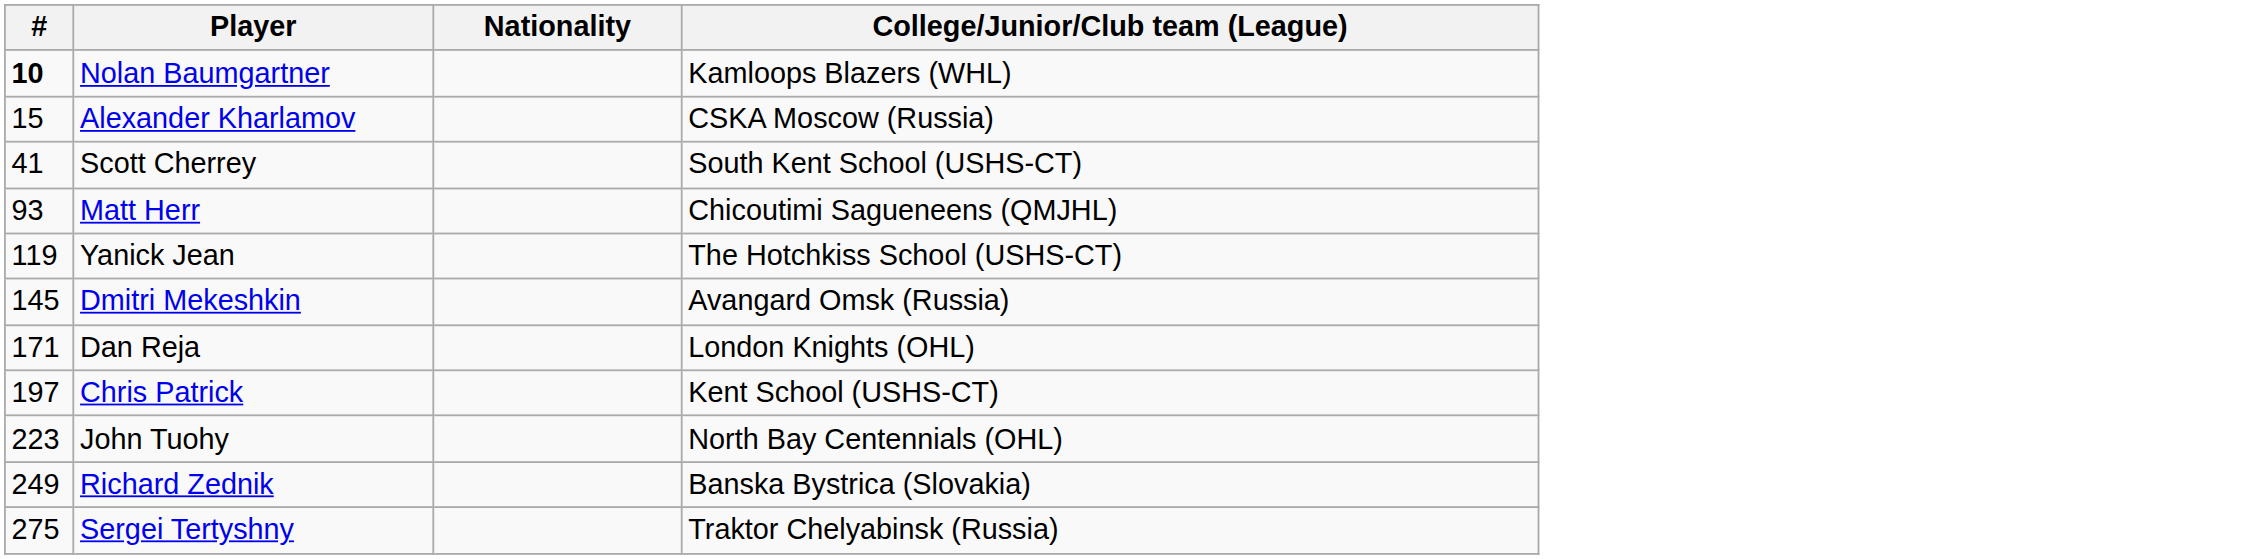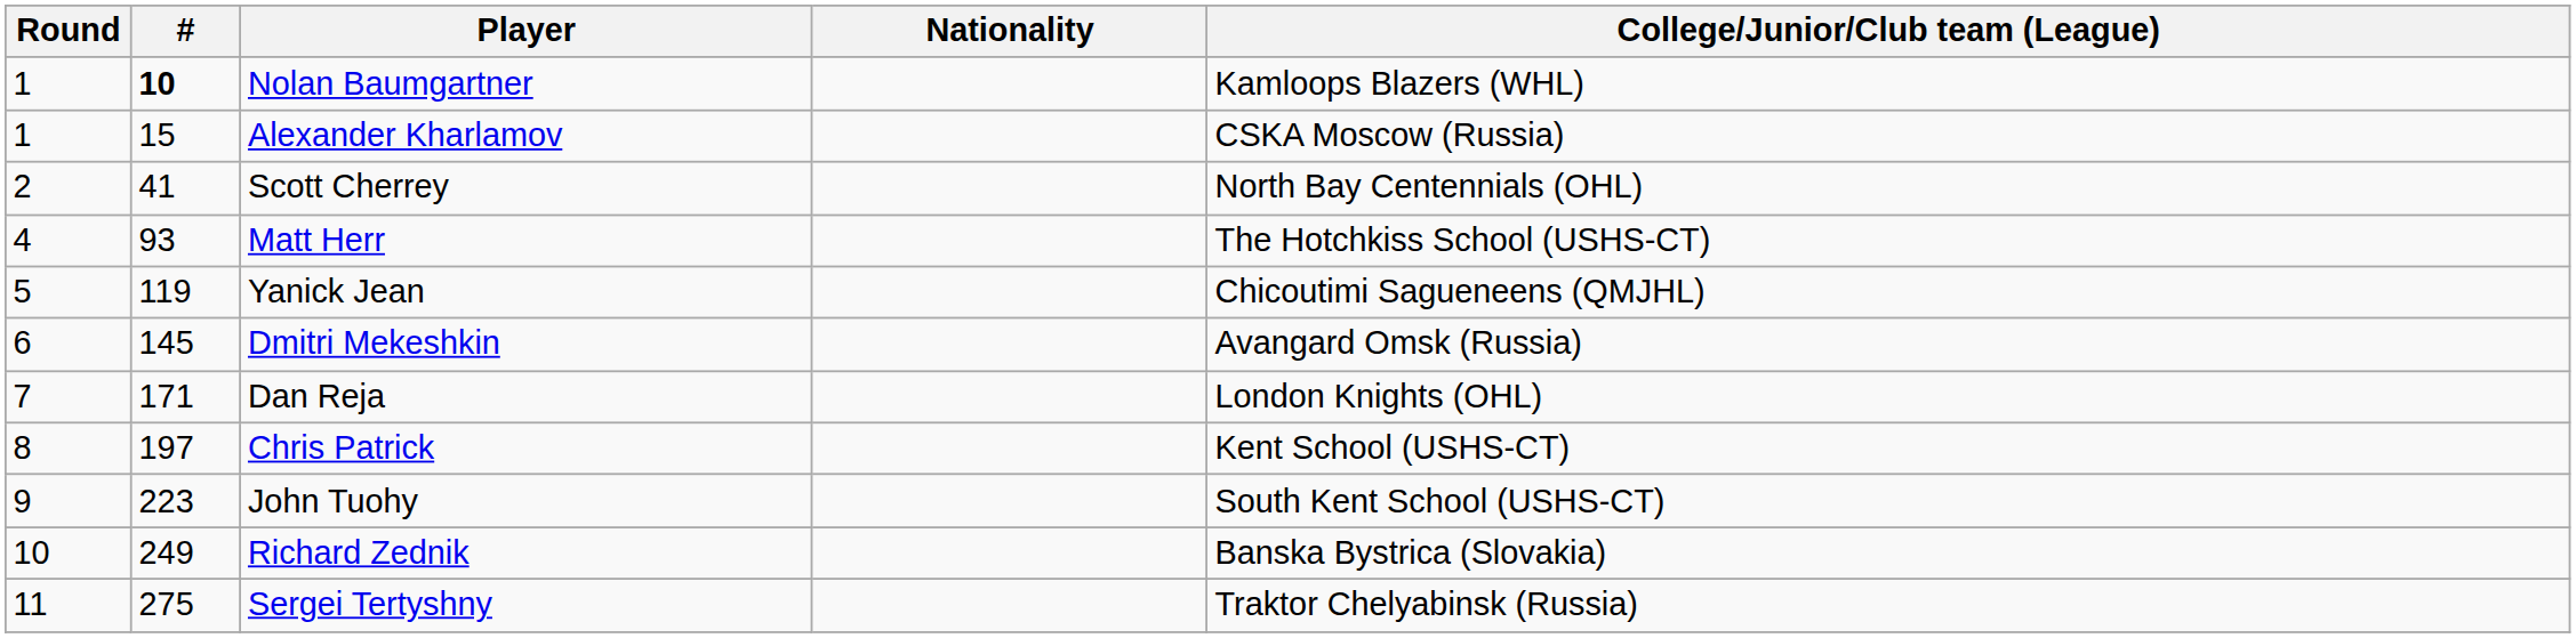+ column: Round | 1 | 1 | 2 | 4 | 5 | 6 | 7 | 8 | 9 | 10 | 11
Scott Cherrey | College/Junior/Club team (League): South Kent School (USHS-CT) -> North Bay Centennials (OHL)
Matt Herr | College/Junior/Club team (League): Chicoutimi Sagueneens (QMJHL) -> The Hotchkiss School (USHS-CT)
Yanick Jean | College/Junior/Club team (League): The Hotchkiss School (USHS-CT) -> Chicoutimi Sagueneens (QMJHL)
John Tuohy | College/Junior/Club team (League): North Bay Centennials (OHL) -> South Kent School (USHS-CT)
